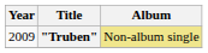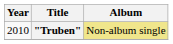"Truben" | Year: 2009 -> 2010
